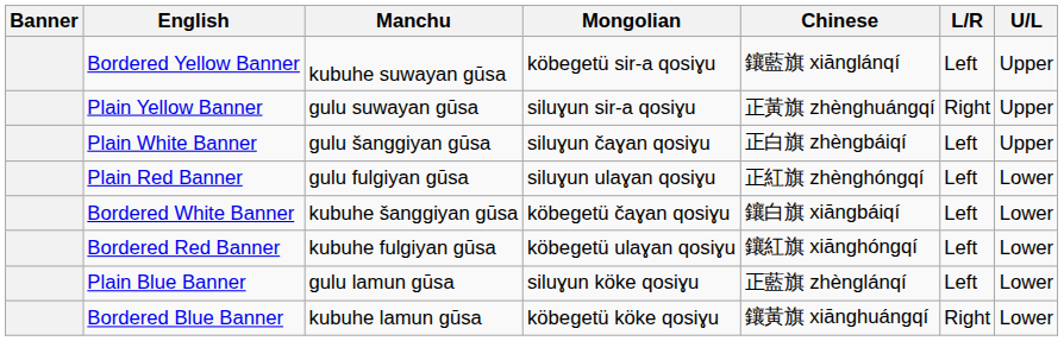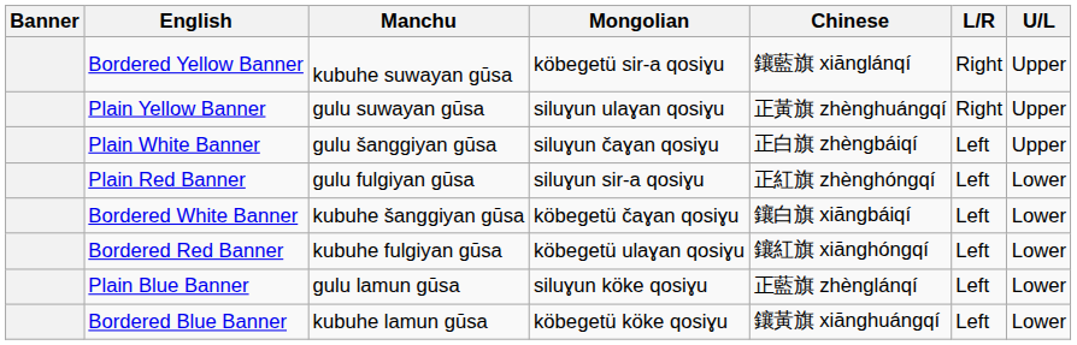Bordered Yellow Banner | L/R: Left -> Right
Plain Yellow Banner | Mongolian: siluɣun sir-a qosiɣu -> siluɣun ulaɣan qosiɣu
Plain Red Banner | Mongolian: siluɣun ulaɣan qosiɣu -> siluɣun sir-a qosiɣu
Bordered Blue Banner | L/R: Right -> Left
